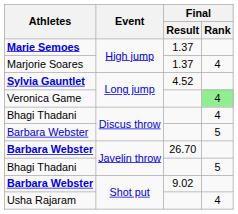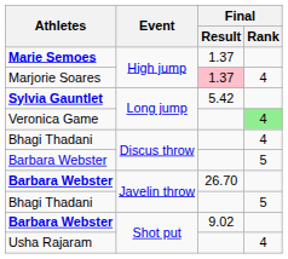Marjorie Soares | Final / Result: no background -> pink background
Sylvia Gauntlet | Final / Result: 4.52 -> 5.42
